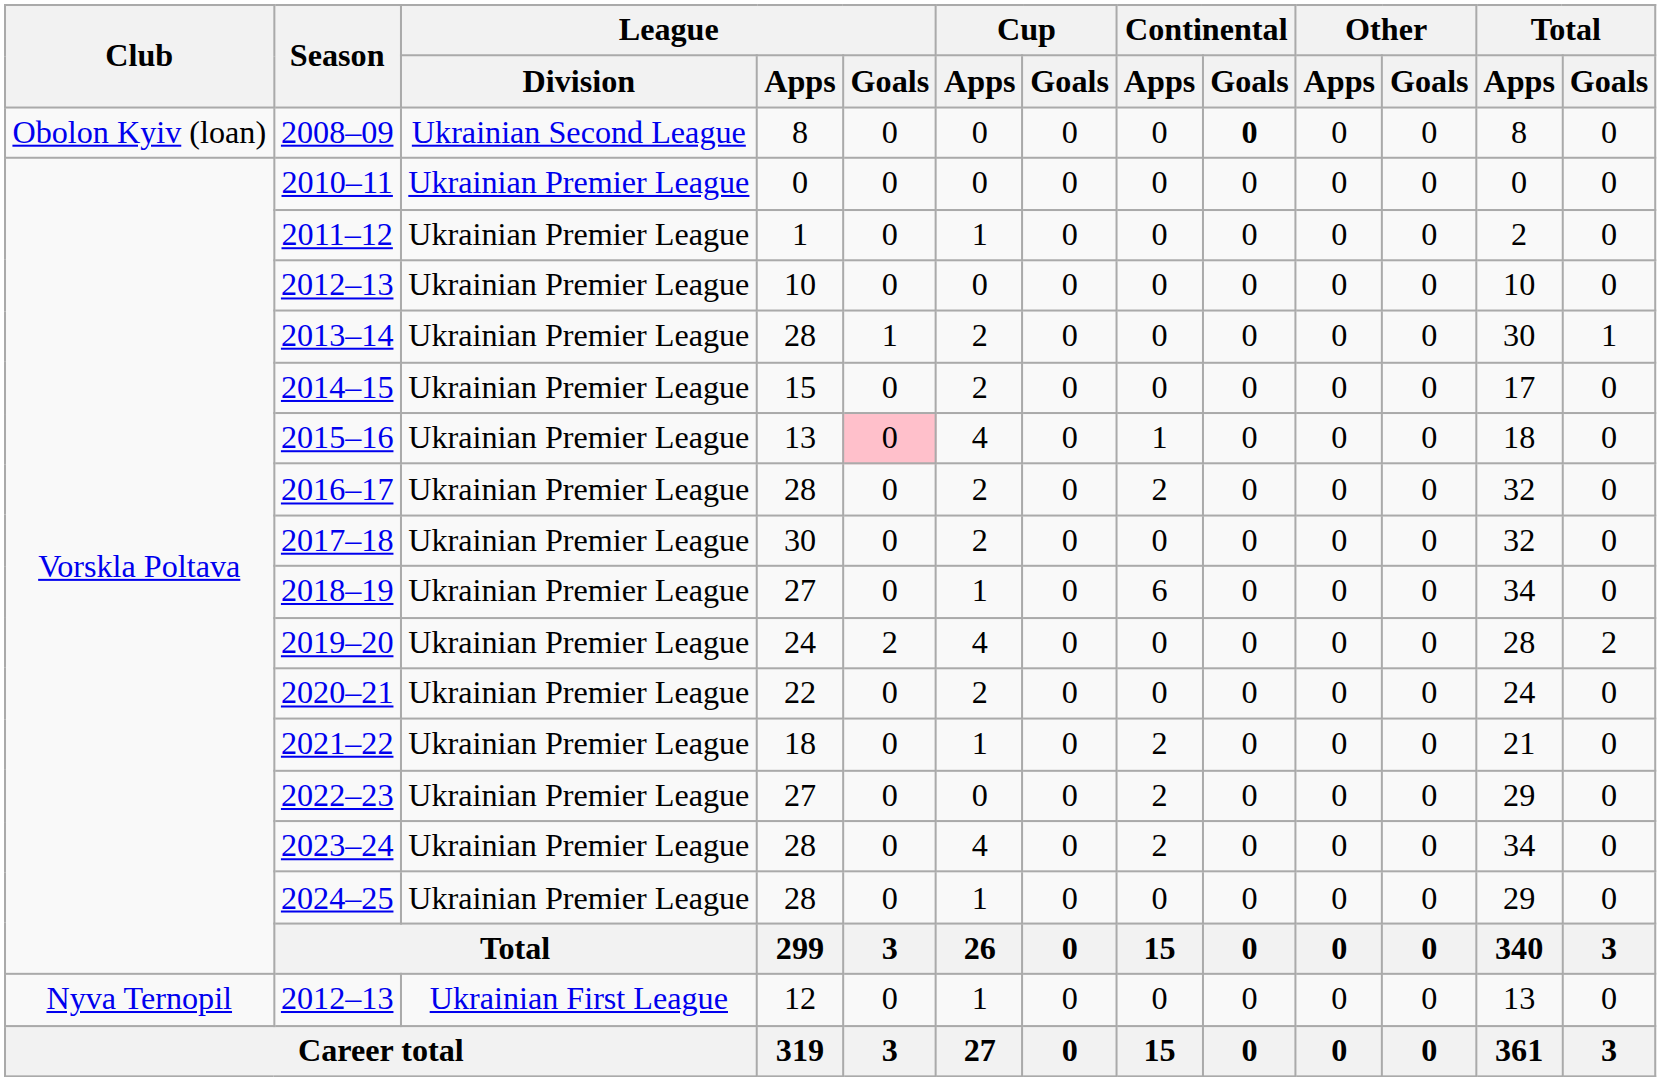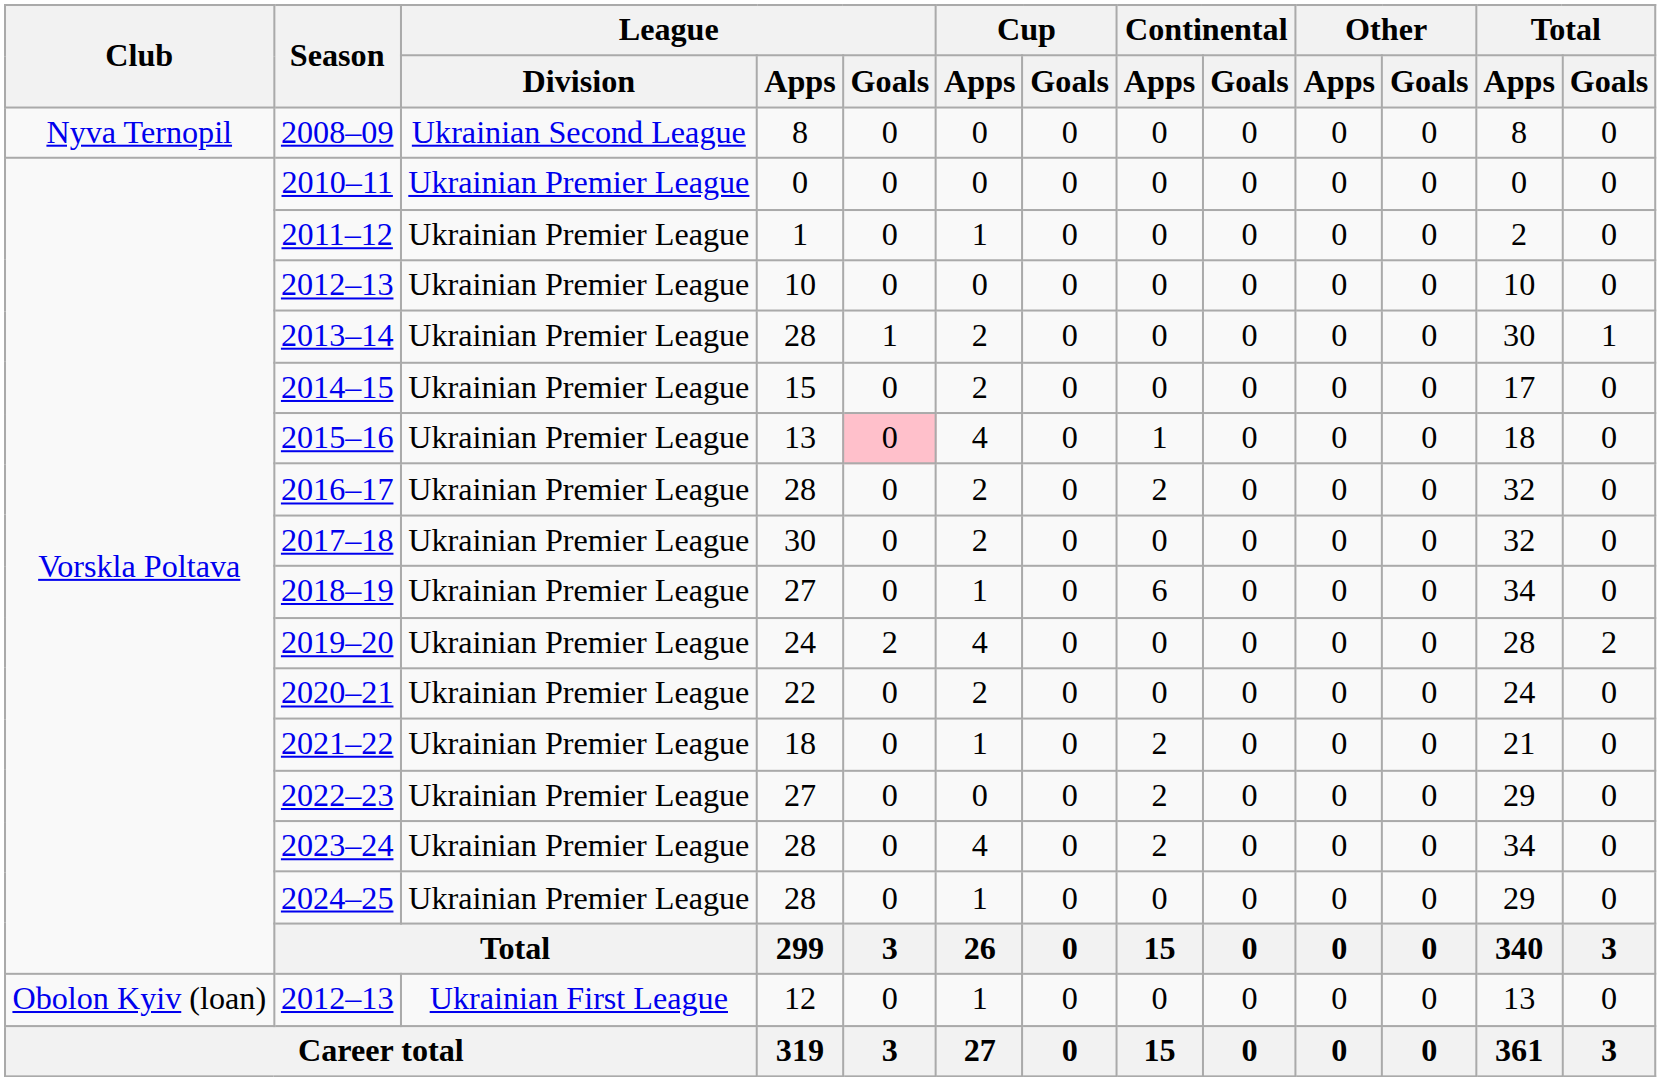2008–09 | Club: Obolon Kyiv (loan) -> Nyva Ternopil
2008–09 | Continental / Goals: bold -> normal
2012–13 / 12 | Club: Nyva Ternopil -> Obolon Kyiv (loan)
